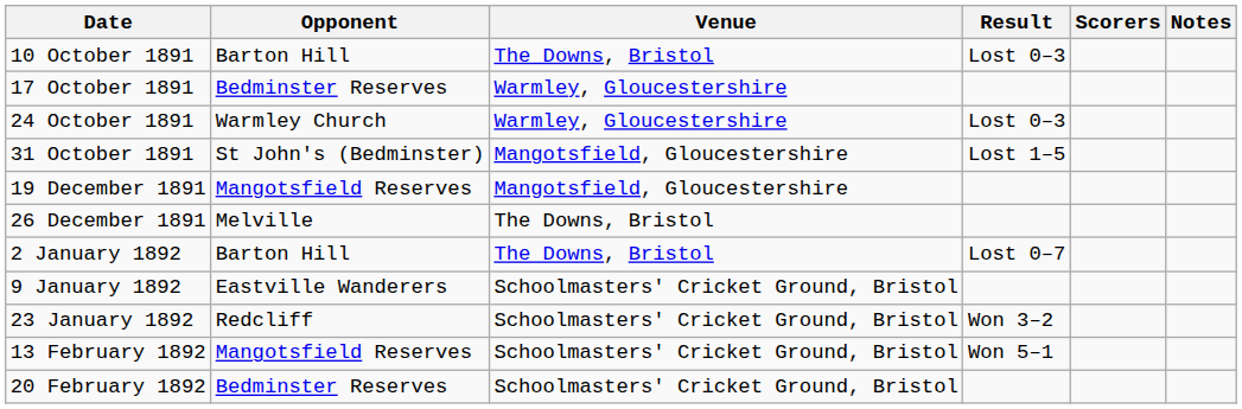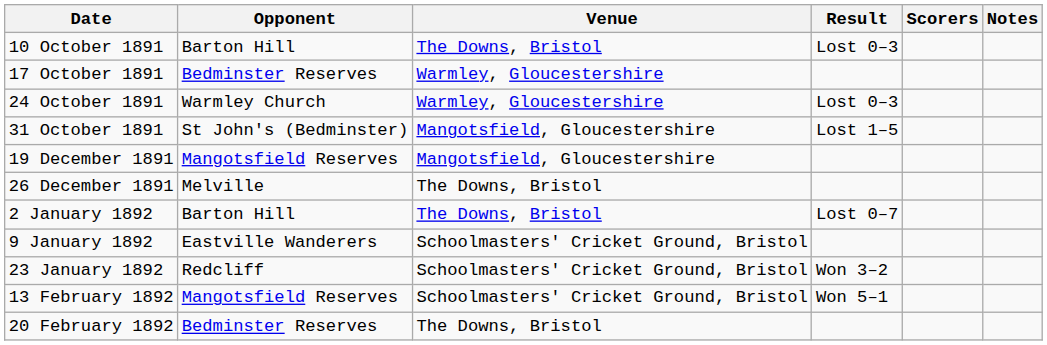20 February 1892 | Venue: Schoolmasters' Cricket Ground, Bristol -> The Downs, Bristol
